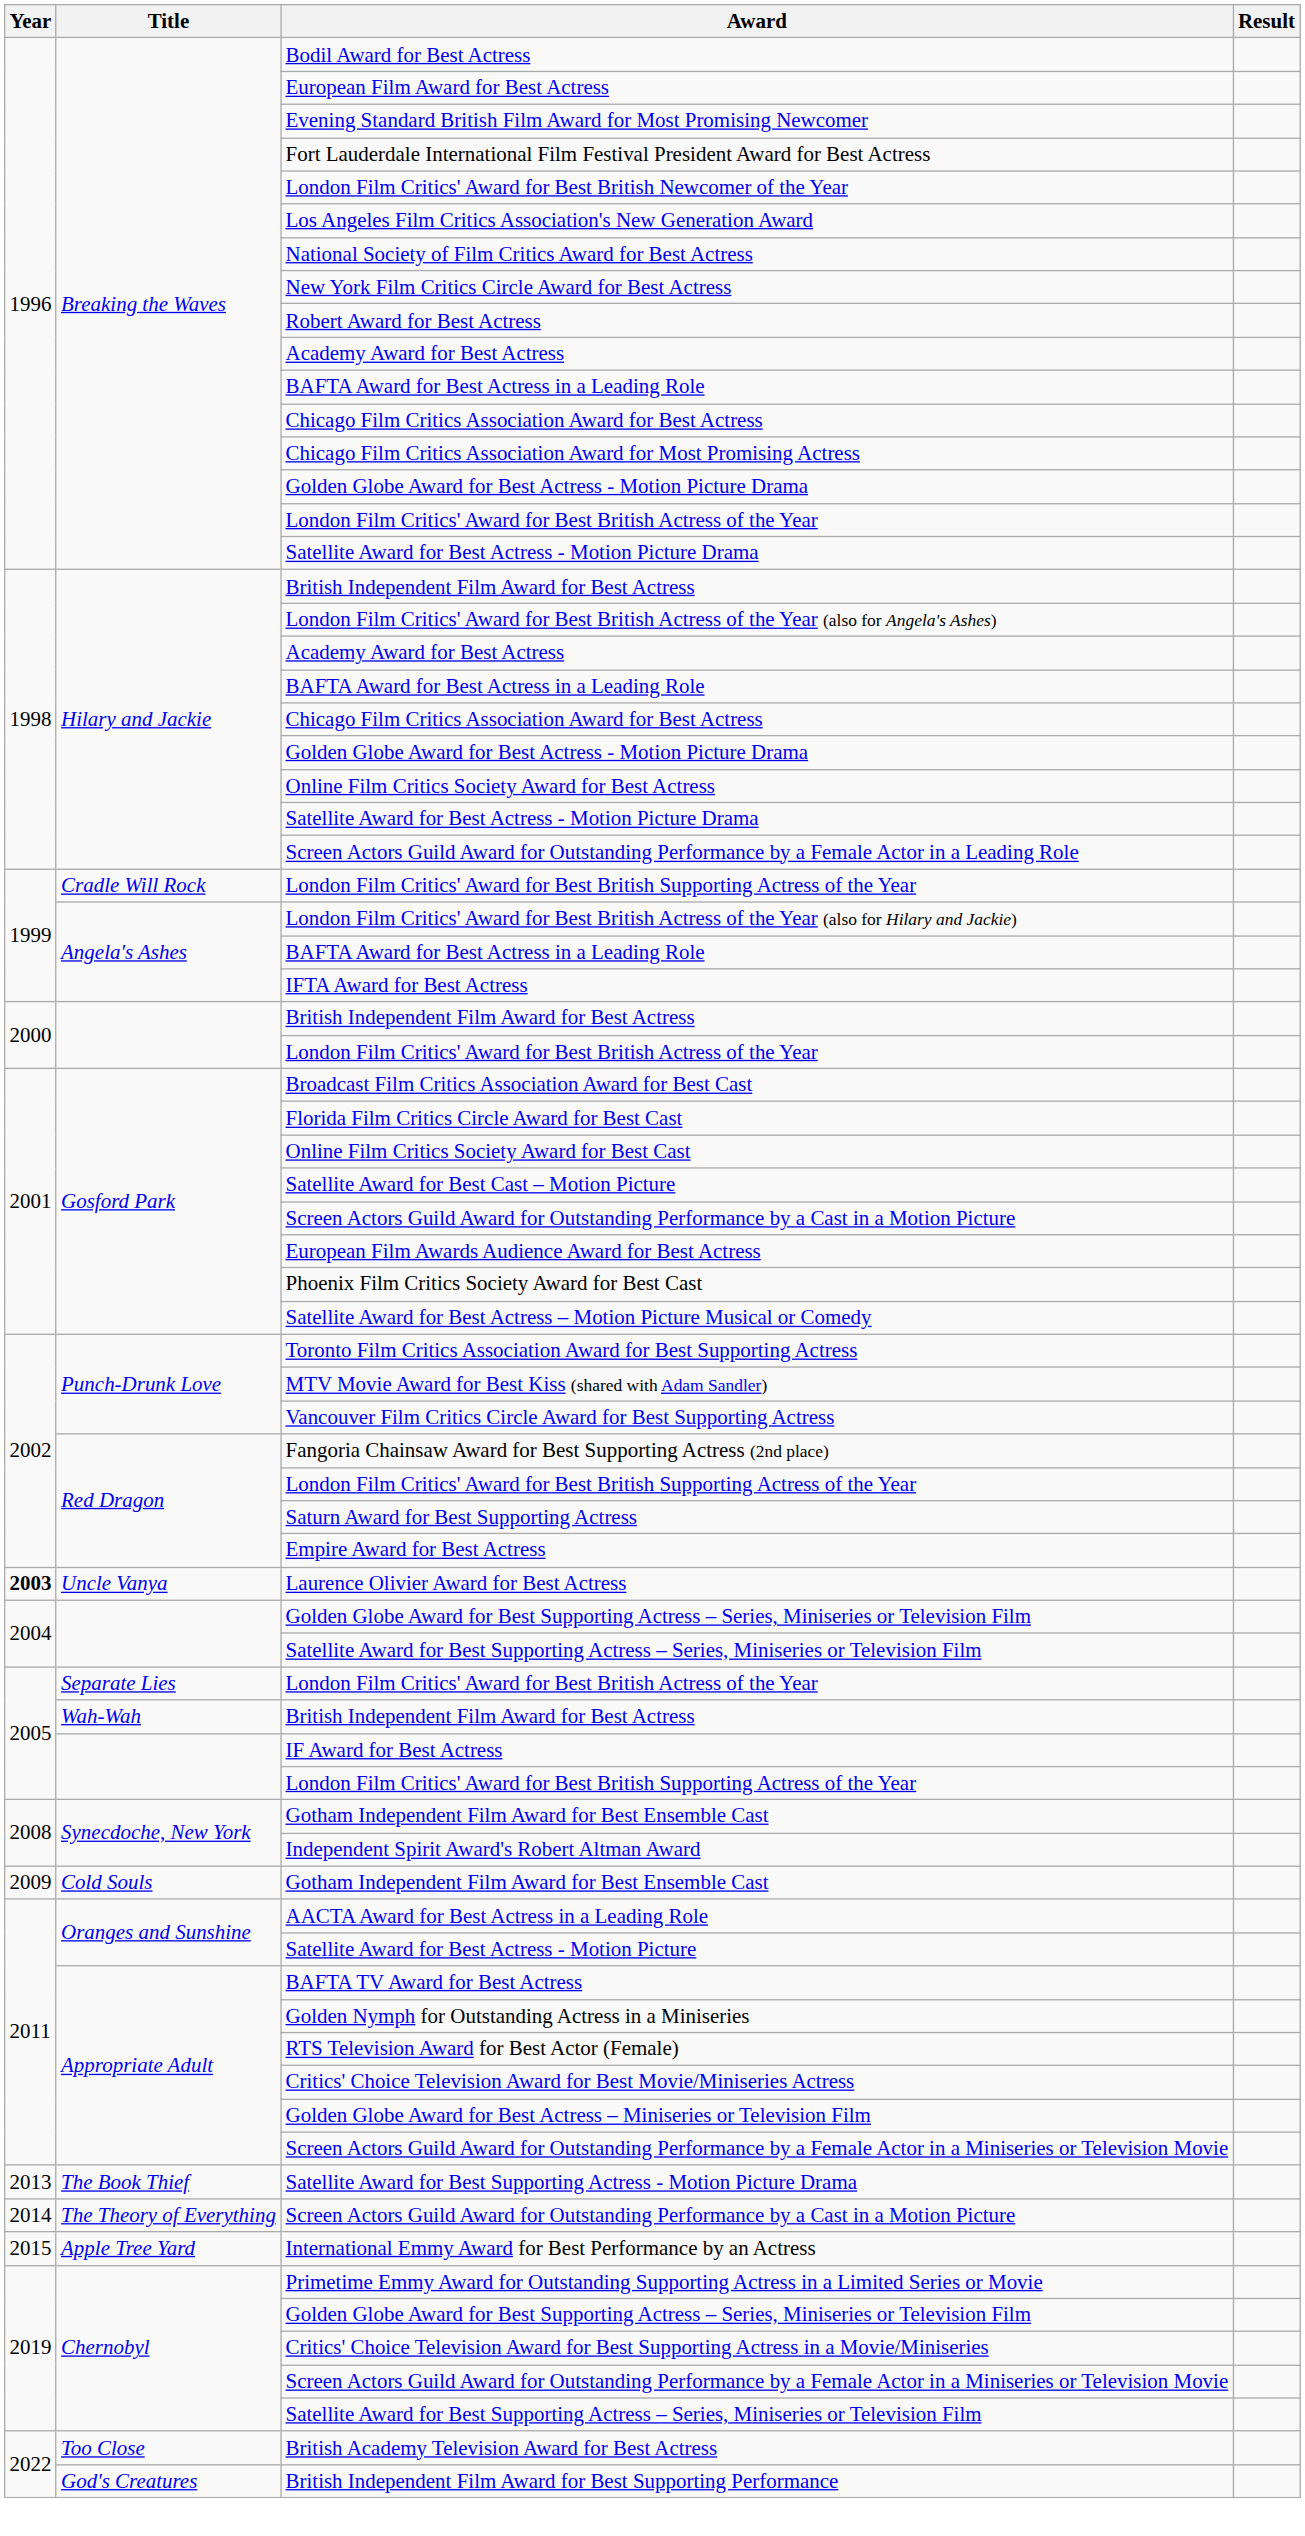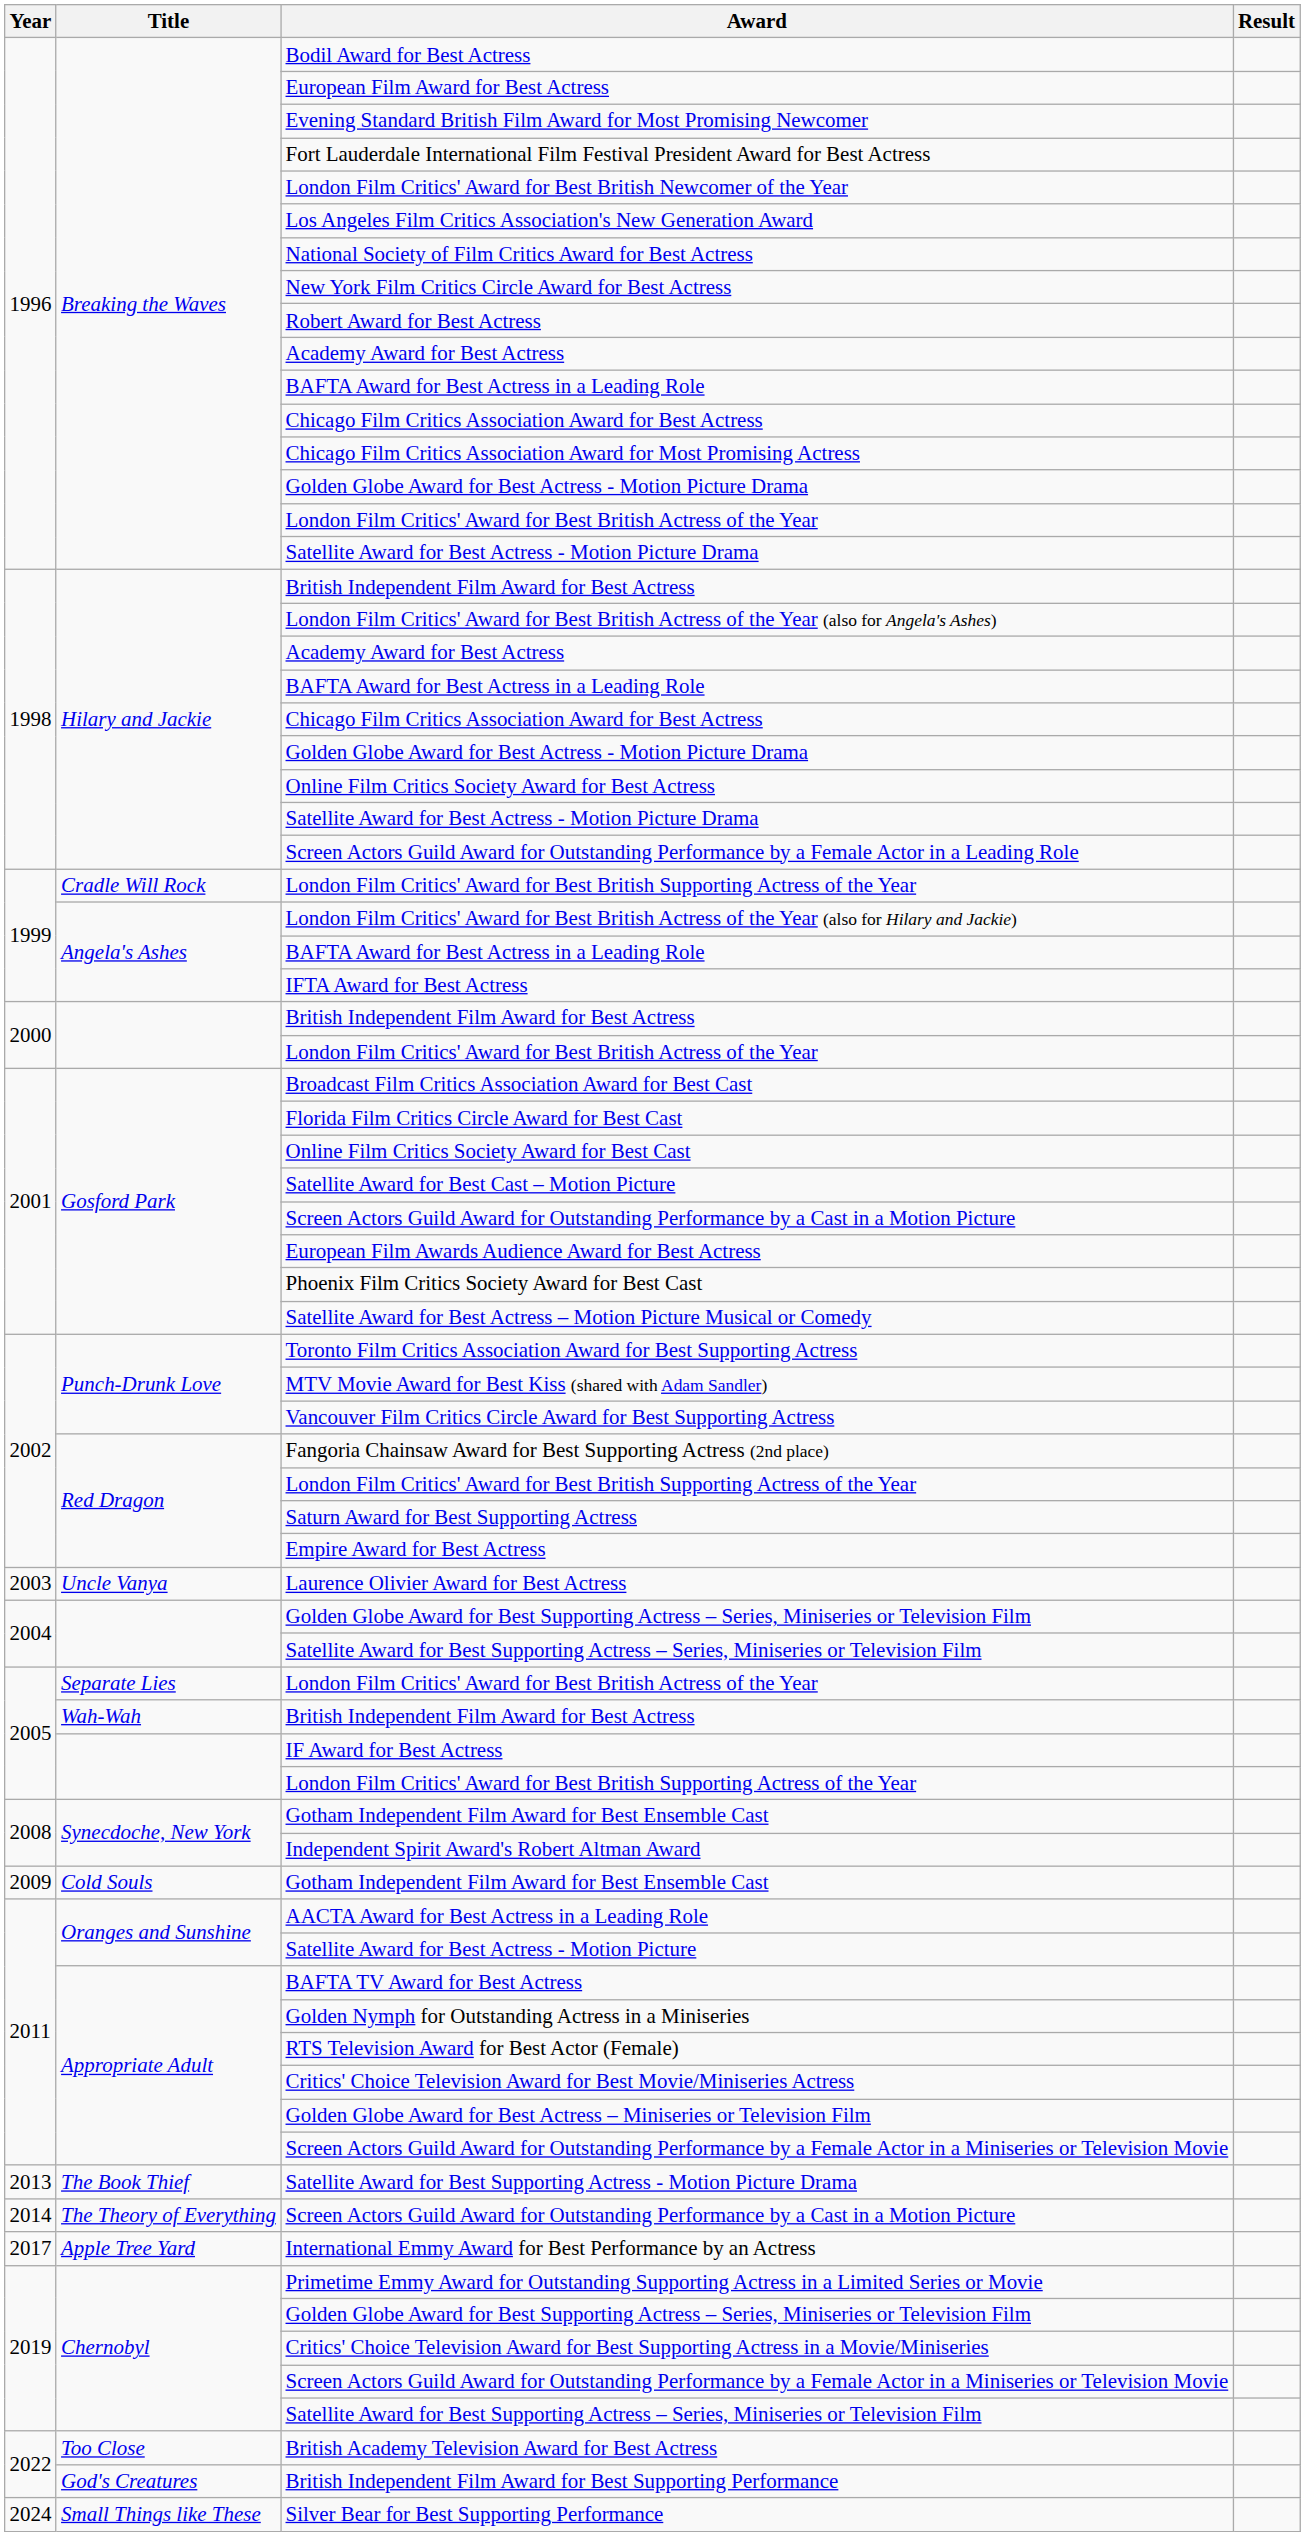Laurence Olivier Award for Best Actress | Year: bold -> normal
International Emmy Award for Best Performance by an Actress | Year: 2015 -> 2017
+ row: 2024 | Small Things like These | Silver Bear for Best Supporting Performance
